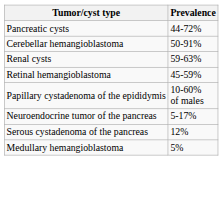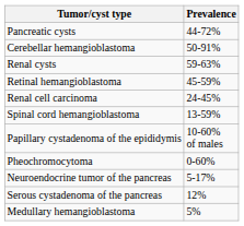+ row: Renal cell carcinoma | 24-45%
+ row: Spinal cord hemangioblastoma | 13-59%
+ row: Pheochromocytoma | 0-60%
